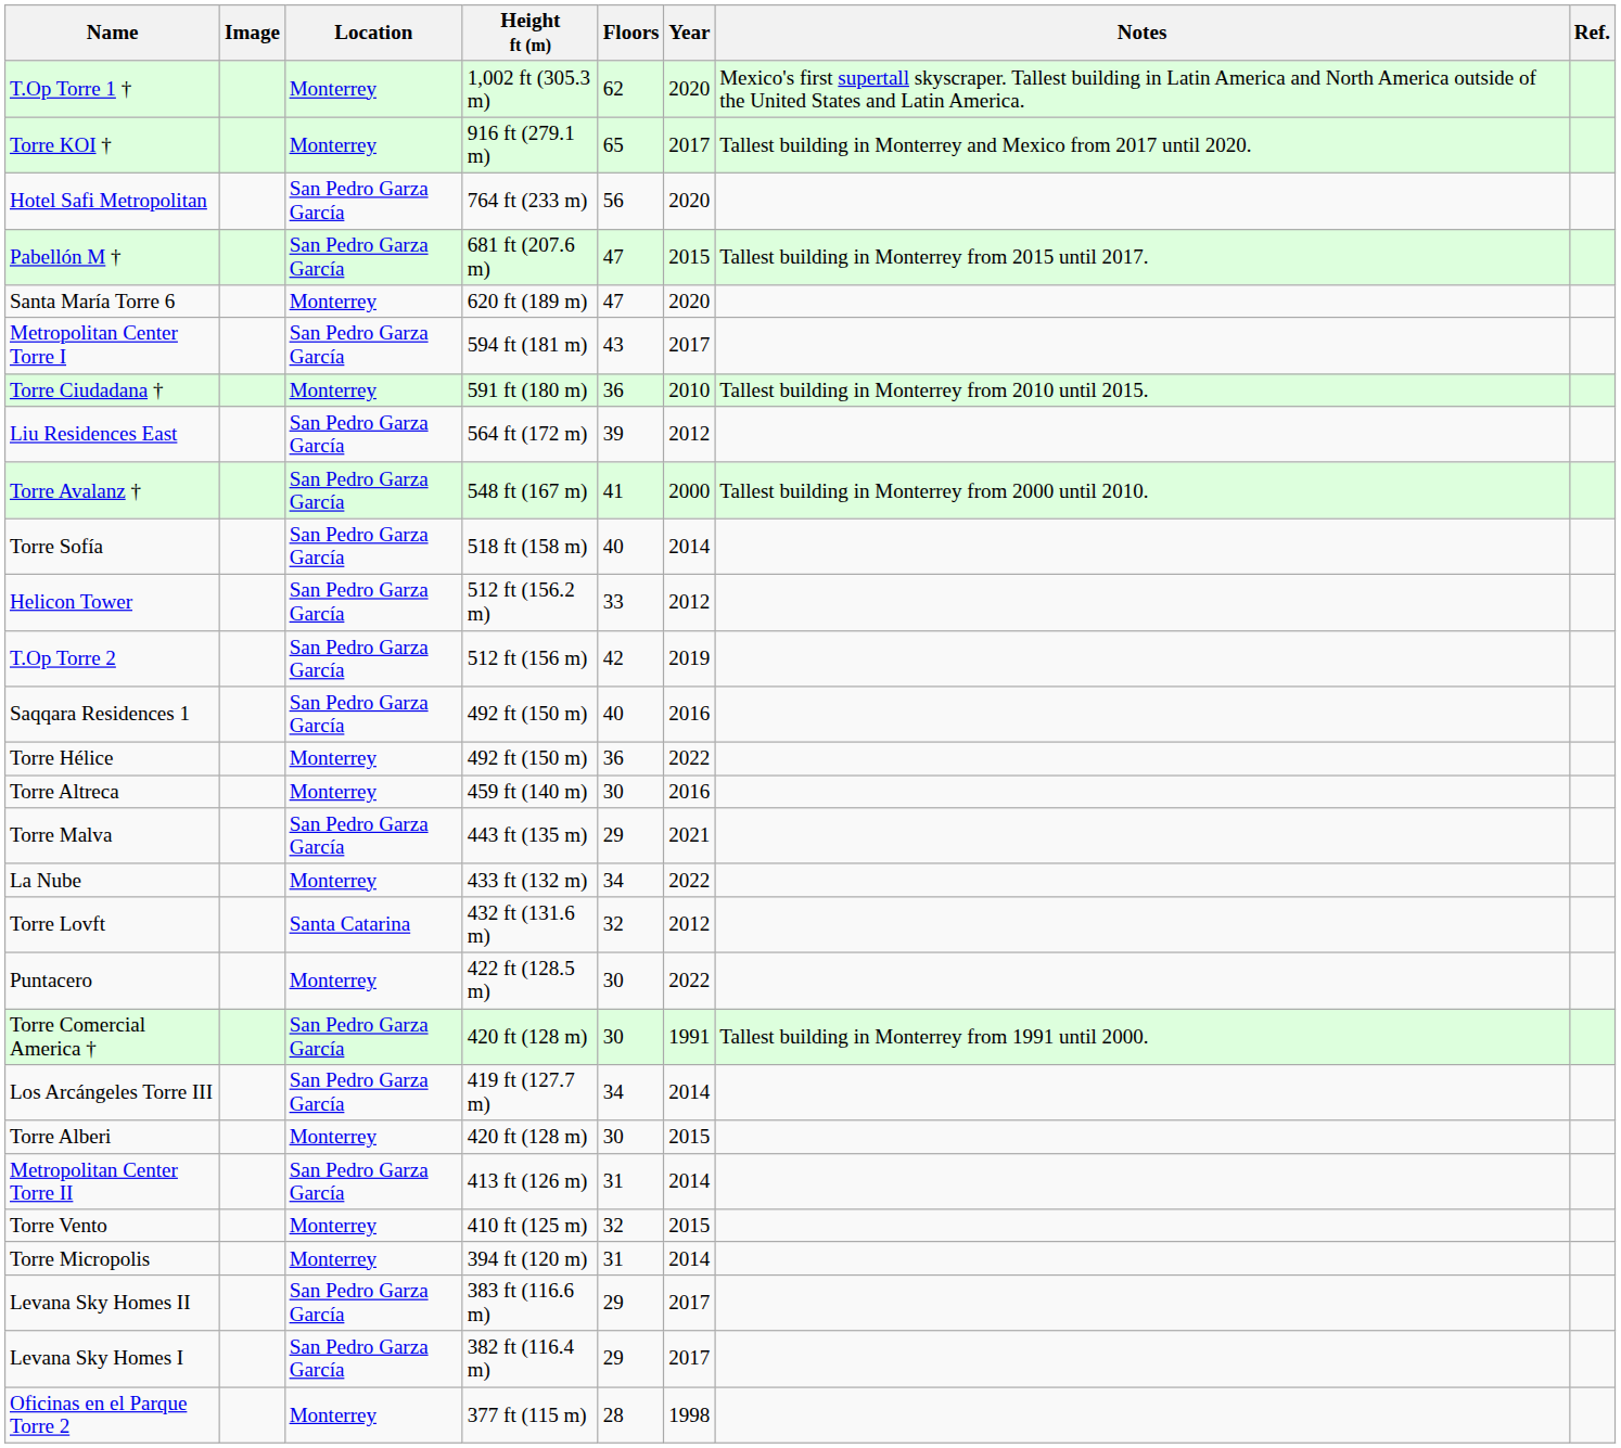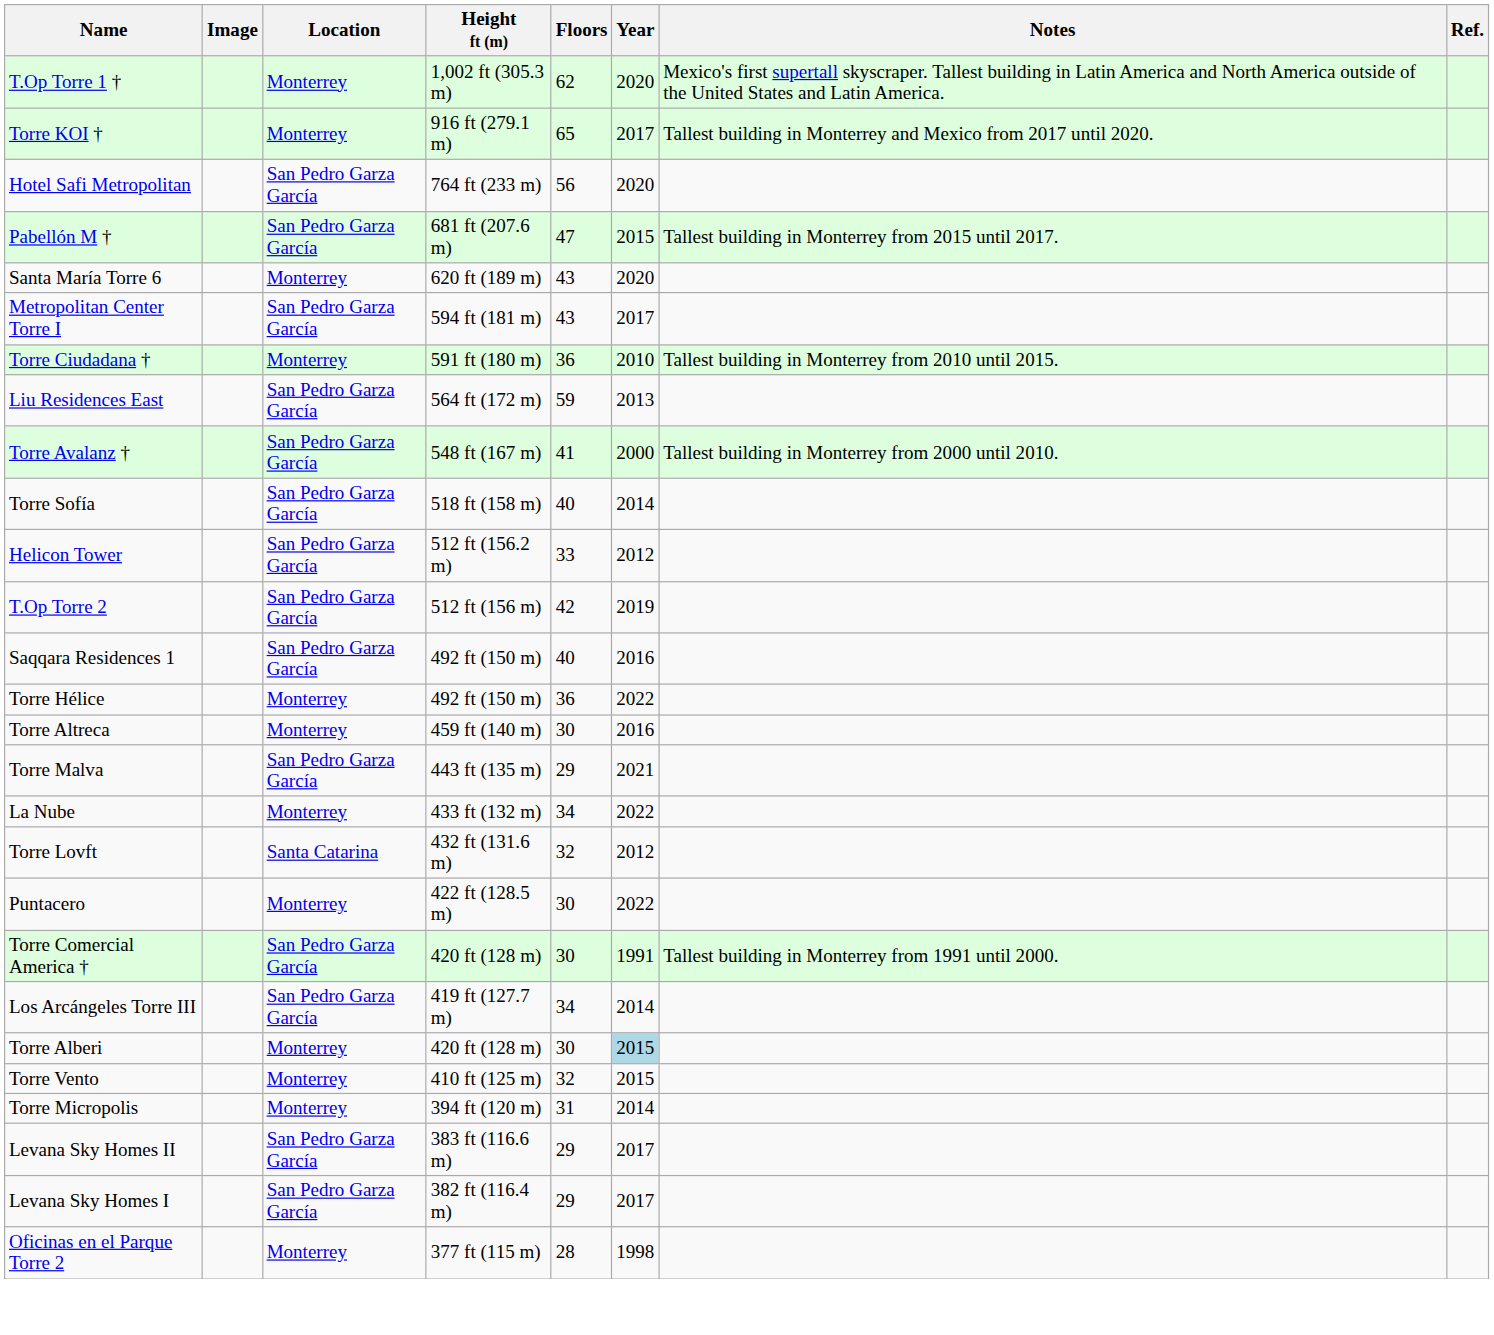Santa María Torre 6 | Floors: 47 -> 43
Liu Residences East | Floors: 39 -> 59
Liu Residences East | Year: 2012 -> 2013
Torre Alberi | Year: no background -> lightblue background
- row: Metropolitan Center Torre II | San Pedro Garza García | 413 ft (126 m) | 31 | 2014
